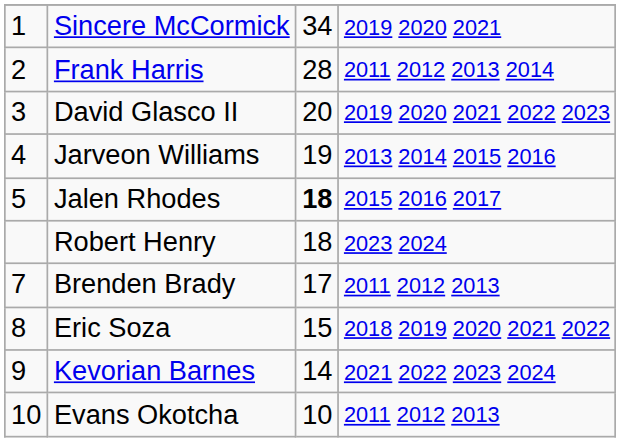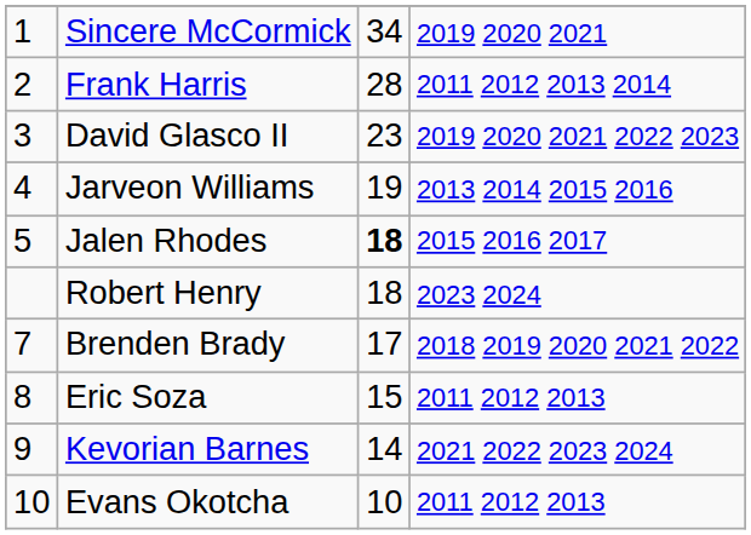David Glasco II | column 3: 20 -> 23
Brenden Brady | column 4: 2011 2012 2013 -> 2018 2019 2020 2021 2022
Eric Soza | column 4: 2018 2019 2020 2021 2022 -> 2011 2012 2013
